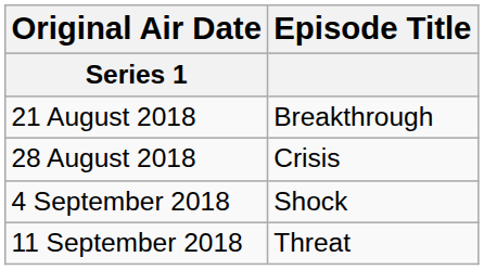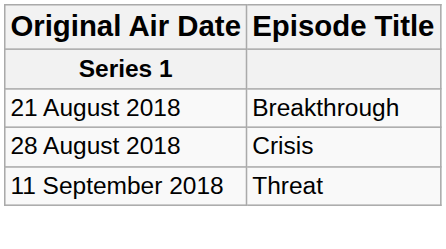- row: 4 September 2018 | Shock
